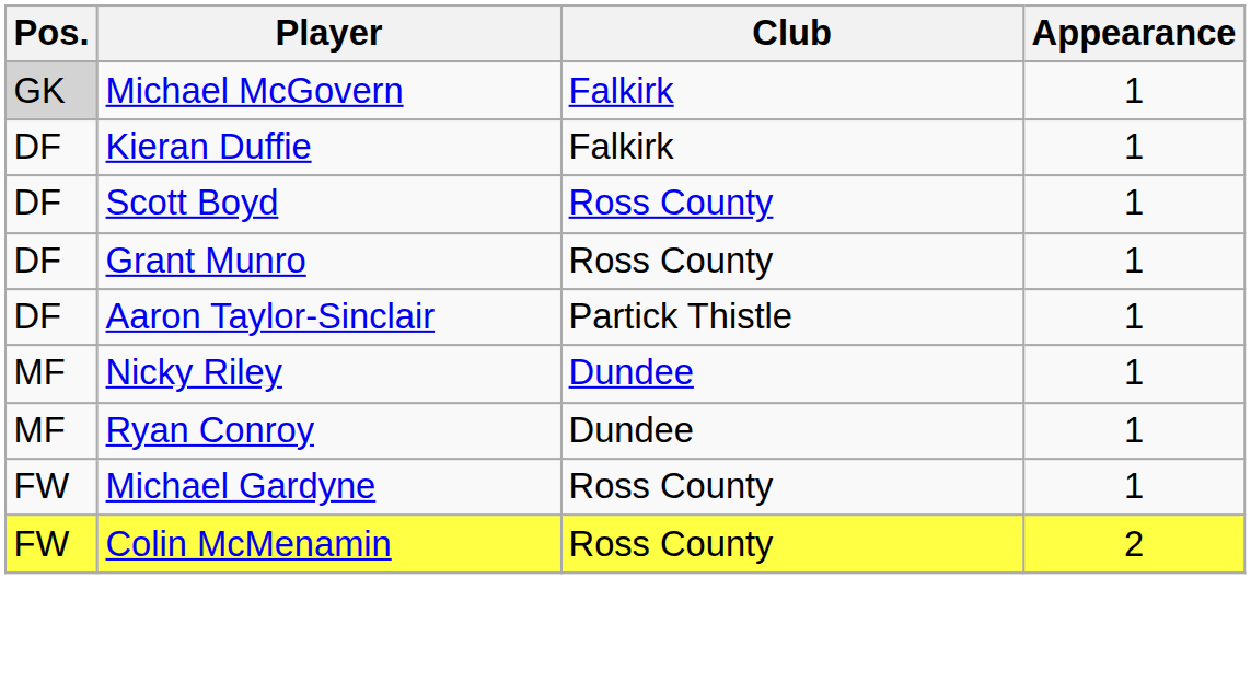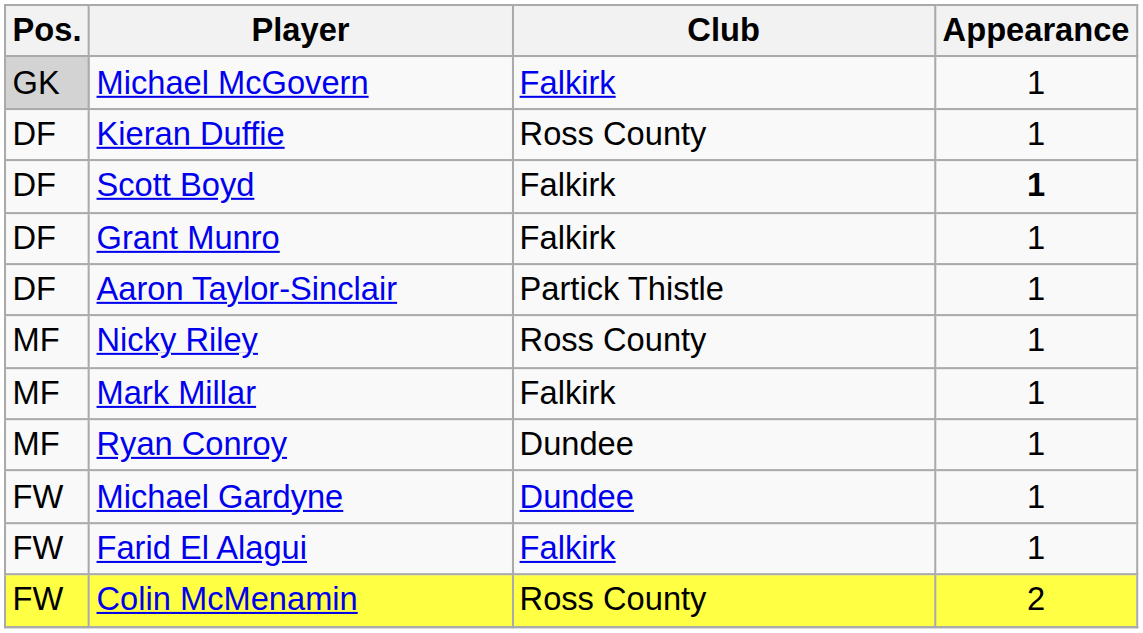Kieran Duffie | Club: Falkirk -> Ross County
Scott Boyd | Club: Ross County -> Falkirk
Scott Boyd | Appearance: normal -> bold
Grant Munro | Club: Ross County -> Falkirk
Nicky Riley | Club: Dundee -> Ross County
+ row: MF | Mark Millar | Falkirk | 1
Michael Gardyne | Club: Ross County -> Dundee
+ row: FW | Farid El Alagui | Falkirk | 1
